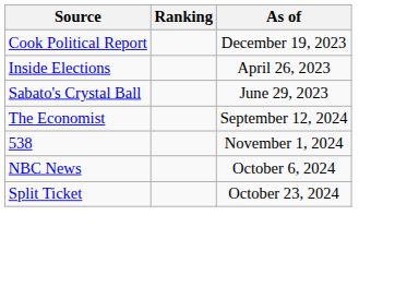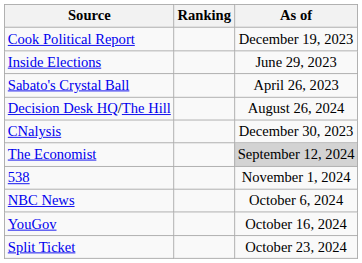Inside Elections | As of: April 26, 2023 -> June 29, 2023
Sabato's Crystal Ball | As of: June 29, 2023 -> April 26, 2023
+ row: Decision Desk HQ/The Hill | August 26, 2024
+ row: CNalysis | December 30, 2023
The Economist | As of: no background -> lightgrey background
+ row: YouGov | October 16, 2024
